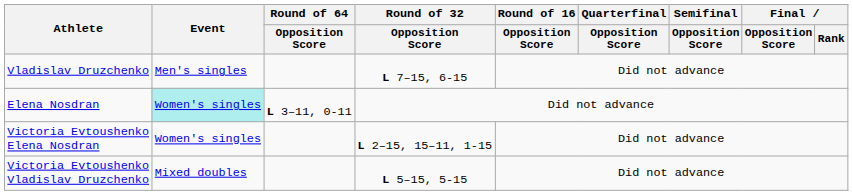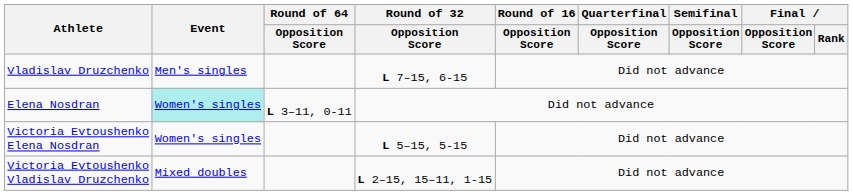Victoria Evtoushenko Elena Nosdran | Round of 32 / Opposition Score: L 2–15, 15–11, 1-15 -> L 5–15, 5-15
Victoria Evtoushenko Vladislav Druzchenko | Round of 32 / Opposition Score: L 5–15, 5-15 -> L 2–15, 15–11, 1-15
